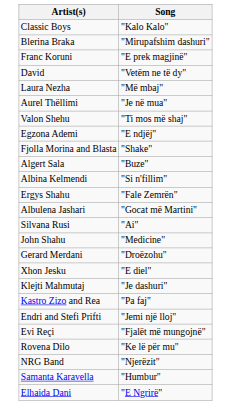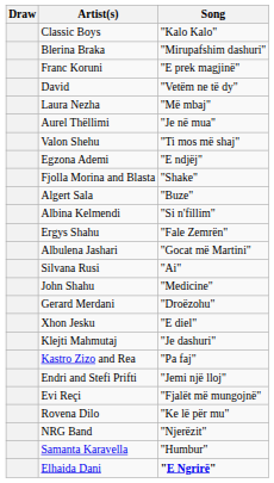+ column: Draw
Elhaida Dani | Song: normal -> bold
